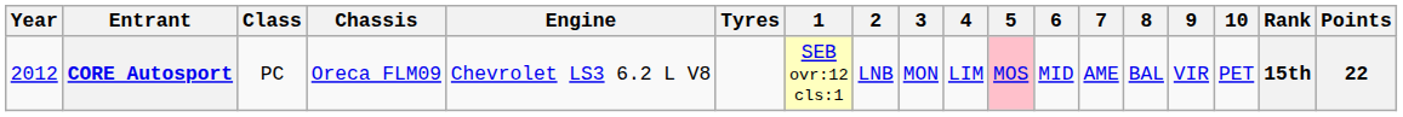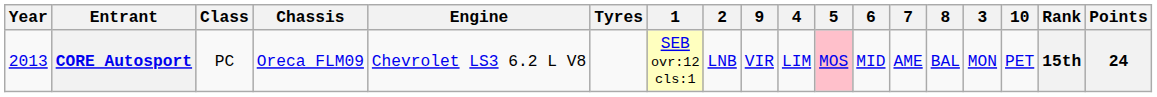columns swapped: 3 <-> 9
CORE Autosport | Year: 2012 -> 2013
CORE Autosport | Points: 22 -> 24
